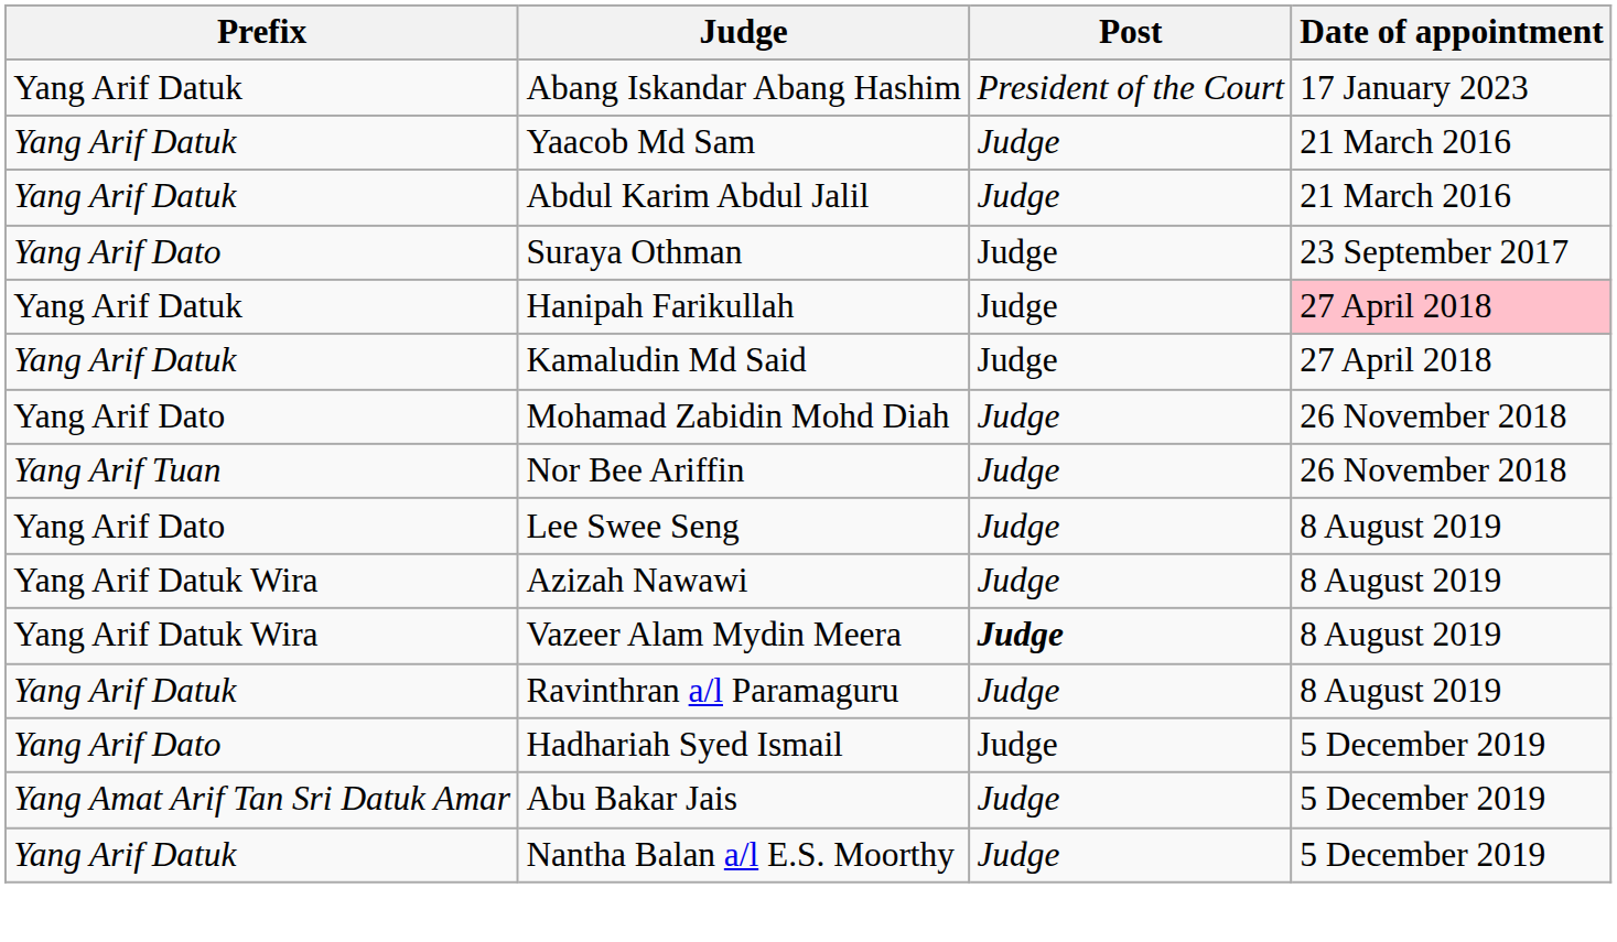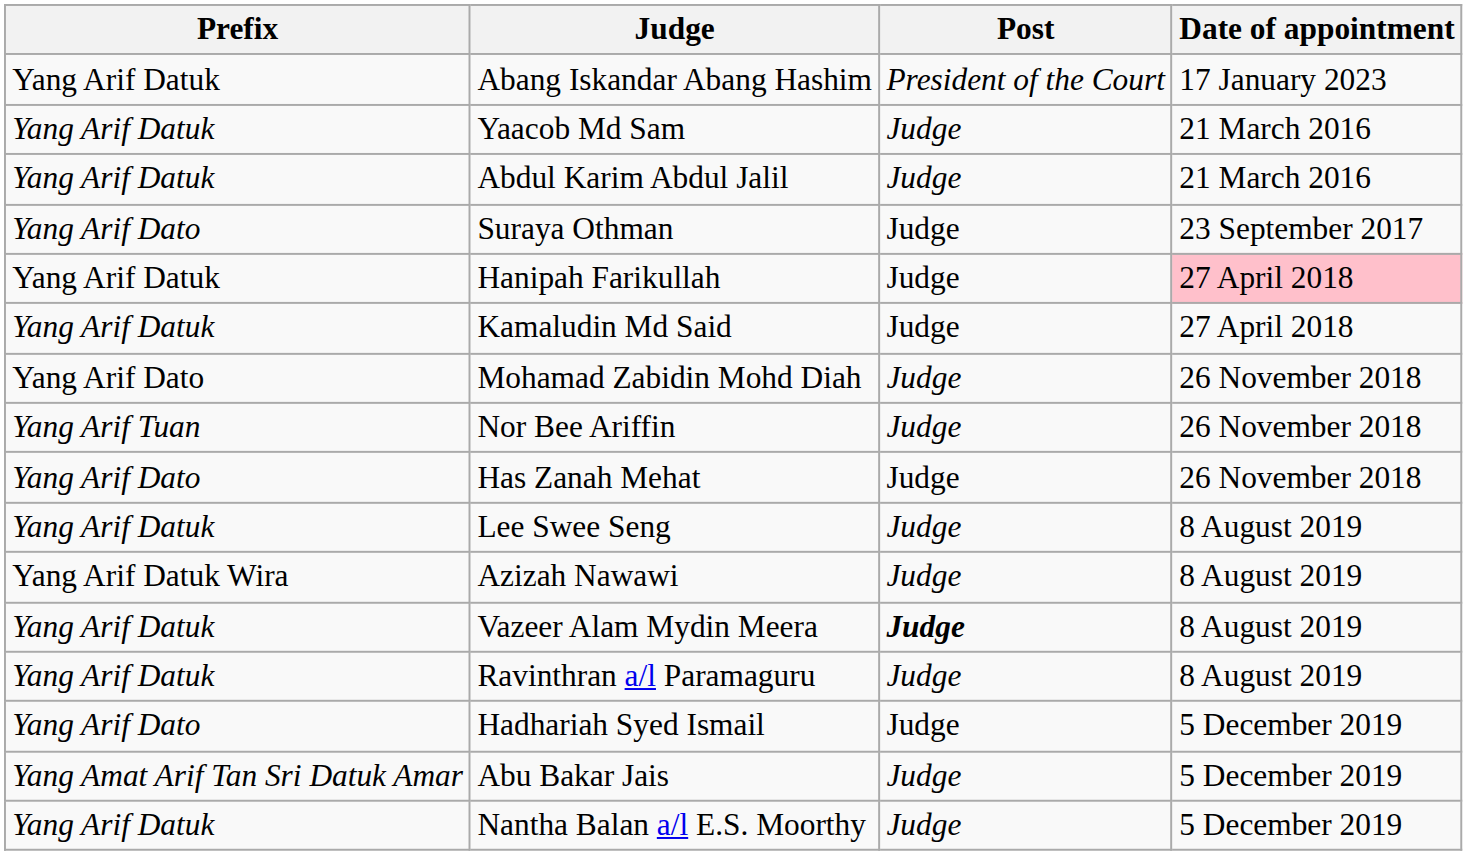+ row: Yang Arif Dato | Has Zanah Mehat | Judge | 26 November 2018
Lee Swee Seng | Prefix: Yang Arif Dato -> Yang Arif Datuk
Vazeer Alam Mydin Meera | Prefix: Yang Arif Datuk Wira -> Yang Arif Datuk
